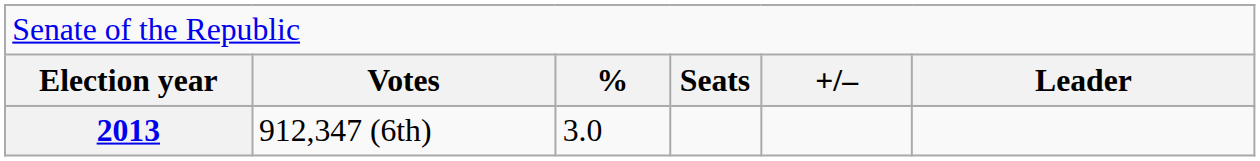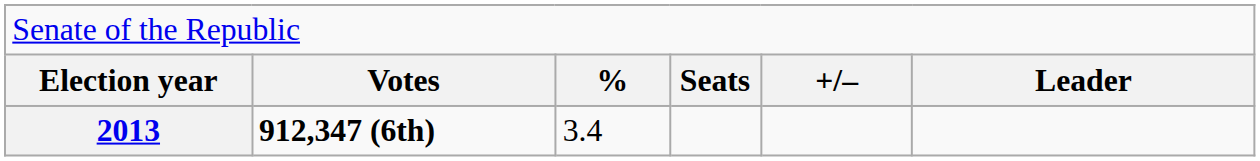2013 | column 2: normal -> bold
2013 | column 3: 3.0 -> 3.4
